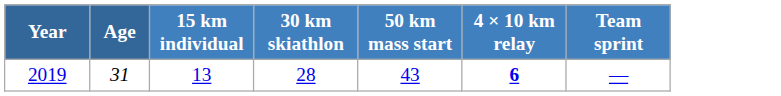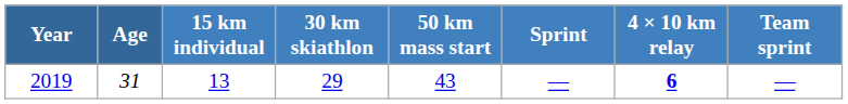+ column: Sprint | —
2019 | 30 km skiathlon: 28 -> 29
